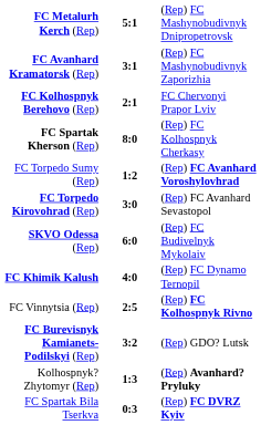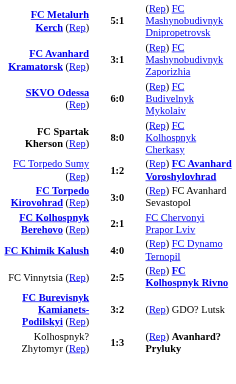rows swapped: SKVO Odessa (Rep) <-> FC Kolhospnyk Berehovo (Rep)
- row: FC Spartak Bila Tserkva | 0:3 | (Rep) FC DVRZ Kyiv
